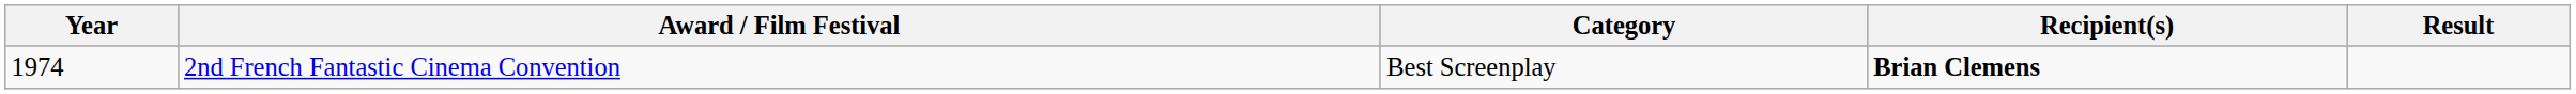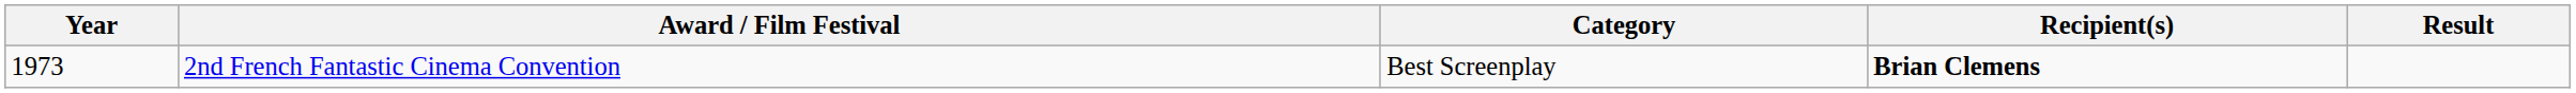2nd French Fantastic Cinema Convention | Year: 1974 -> 1973
